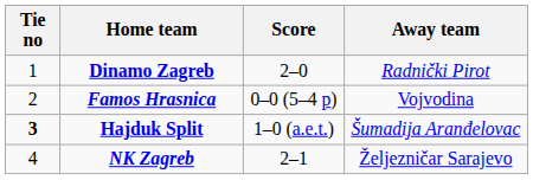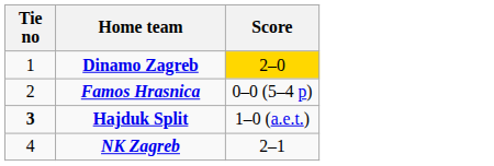- column: Away team | Radnički Pirot | Vojvodina | Šumadija Aranđelovac | Željezničar Sarajevo
Dinamo Zagreb | Score: no background -> gold background
